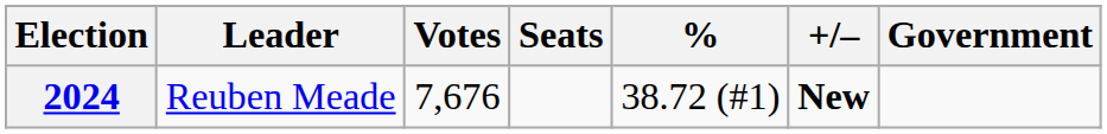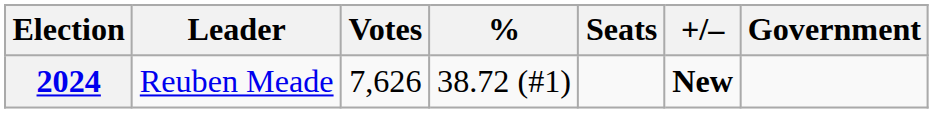columns swapped: % <-> Seats
2024 | Votes: 7,676 -> 7,626
